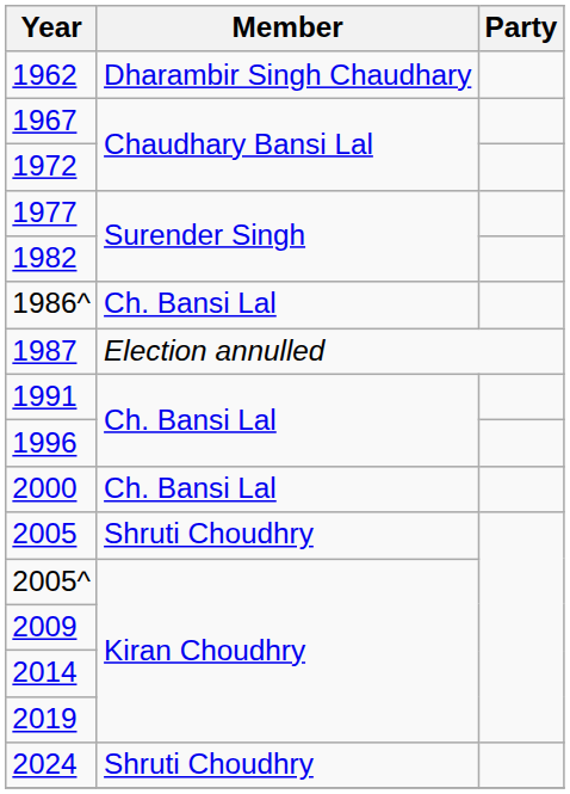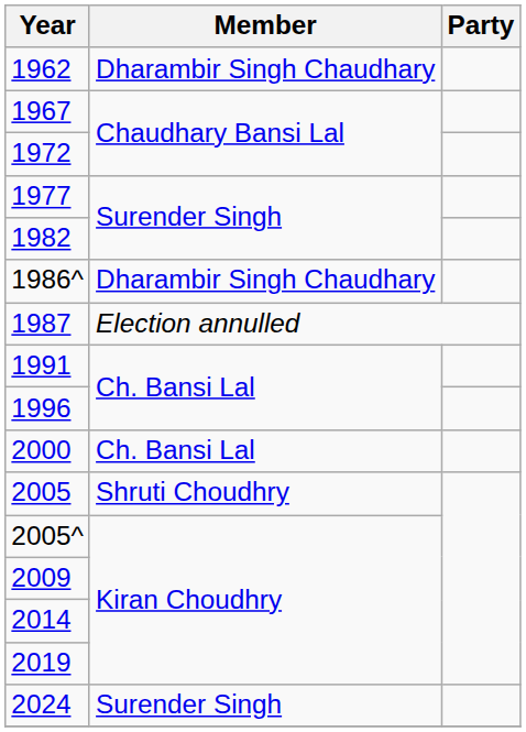1986^ | Member: Ch. Bansi Lal -> Dharambir Singh Chaudhary
2024 | Member: Shruti Choudhry -> Surender Singh
